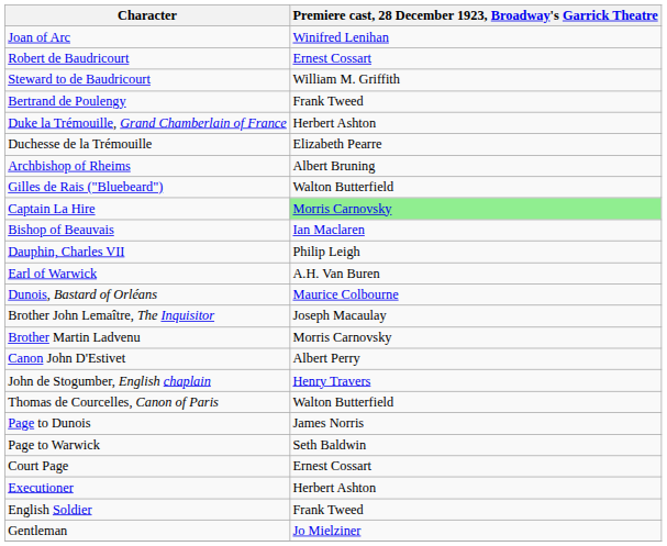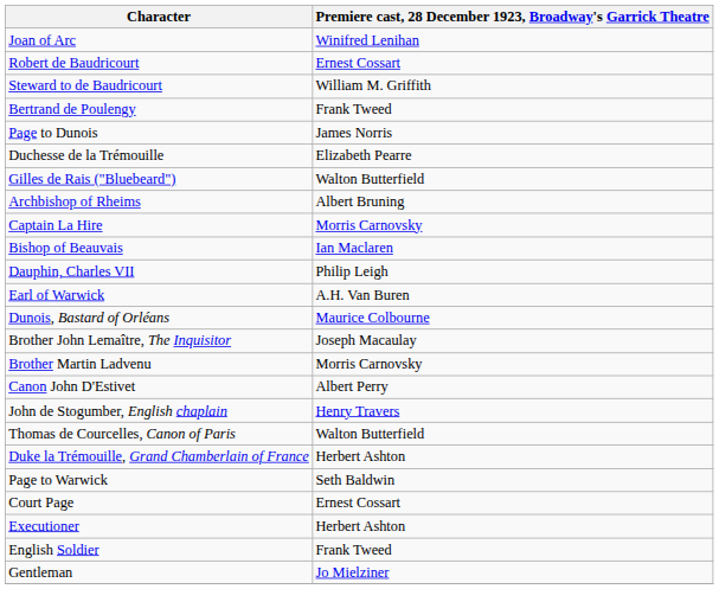rows swapped: Duke la Trémouille, Grand Chamberlain of France <-> Page to Dunois
rows swapped: Archbishop of Rheims <-> Gilles de Rais ("Bluebeard")
Captain La Hire | Premiere cast, 28 December 1923, Broadway's Garrick Theatre: lightgreen background -> no background
